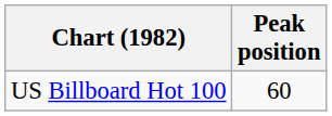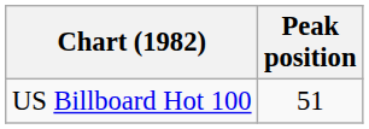US Billboard Hot 100 | Peak position: 60 -> 51
